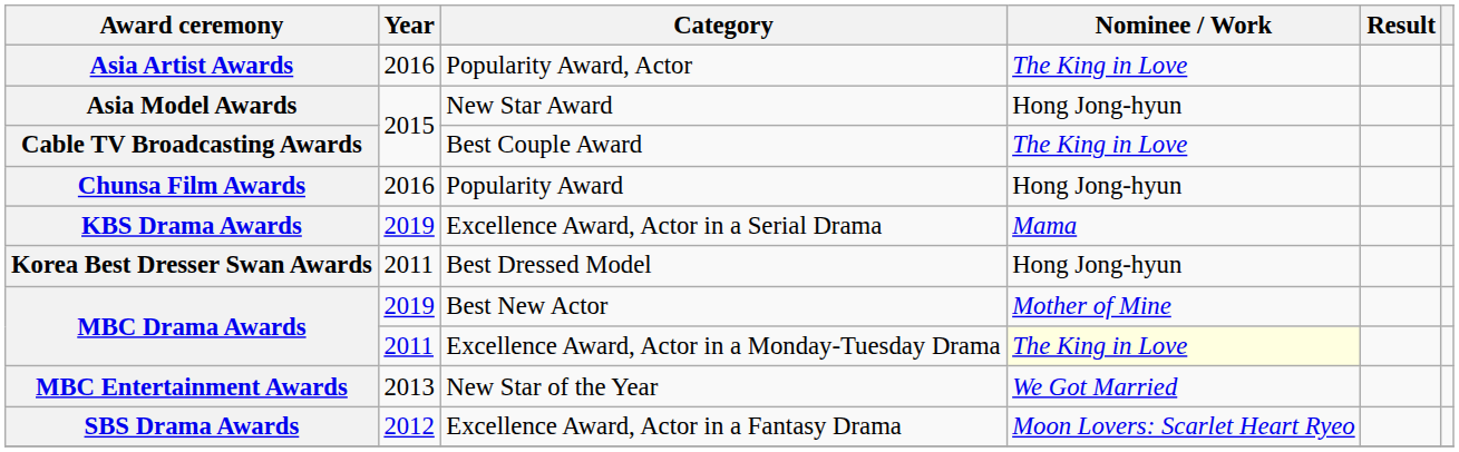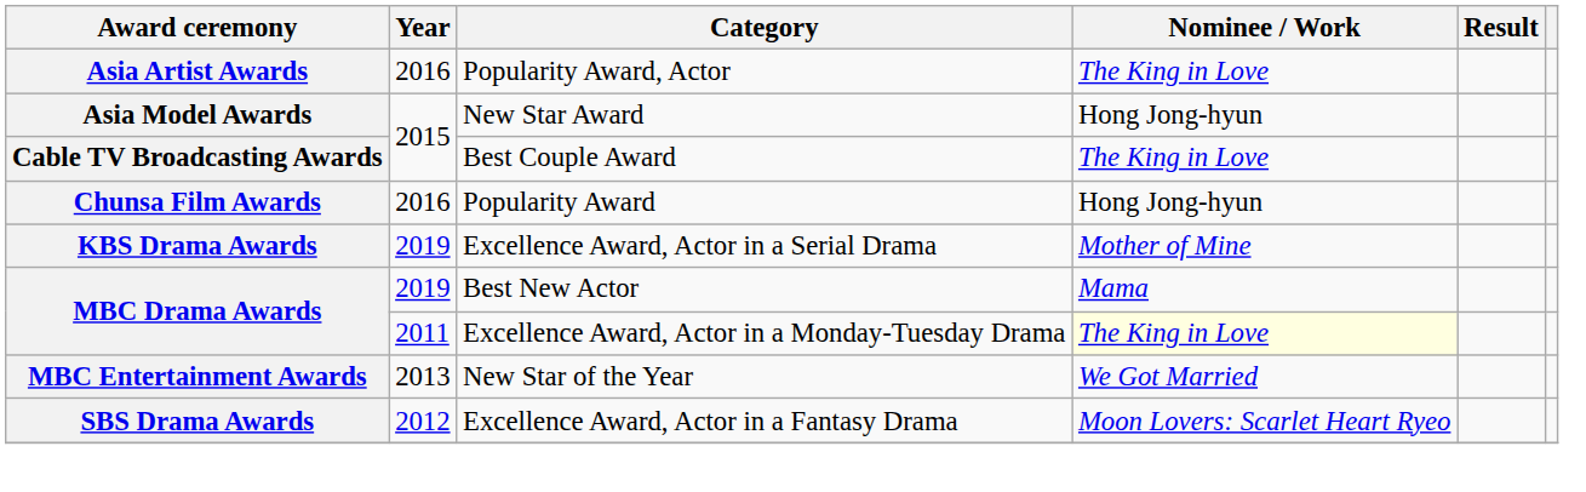Excellence Award, Actor in a Serial Drama | Nominee / Work: Mama -> Mother of Mine
- row: Korea Best Dresser Swan Awards | 2011 | Best Dressed Model | Hong Jong-hyun
Best New Actor | Nominee / Work: Mother of Mine -> Mama
